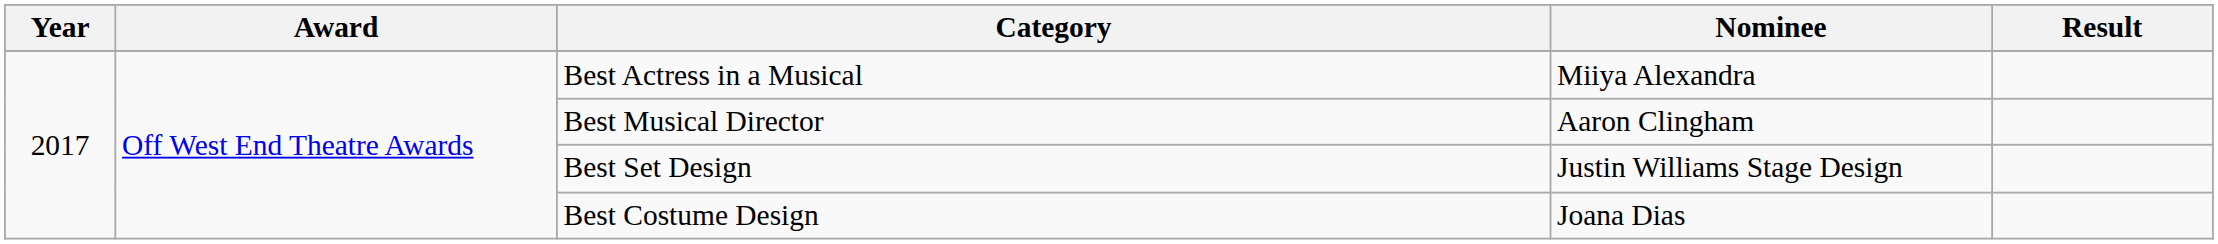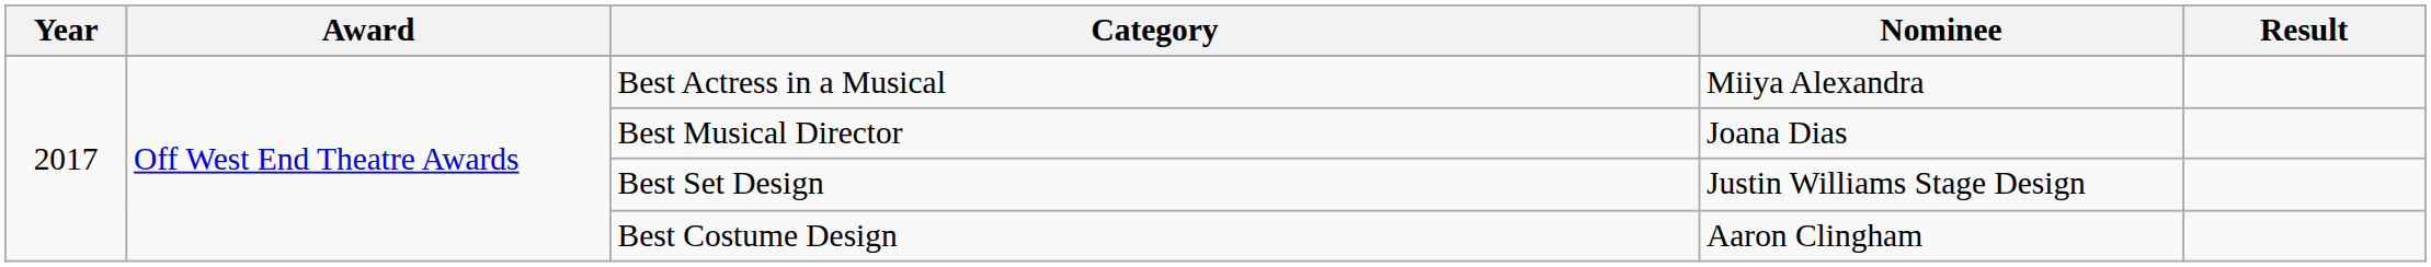Best Musical Director | Nominee: Aaron Clingham -> Joana Dias
Best Costume Design | Nominee: Joana Dias -> Aaron Clingham
